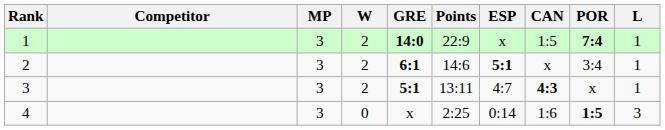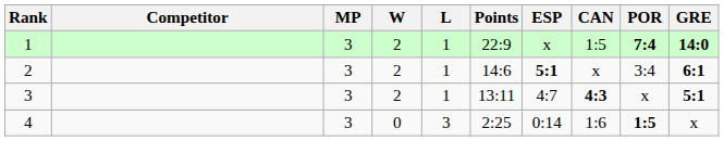columns swapped: L <-> GRE
